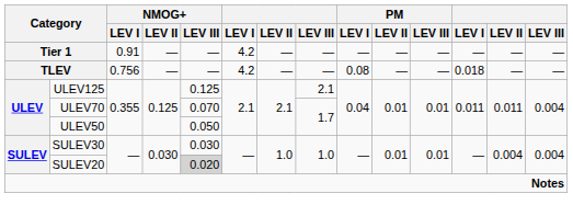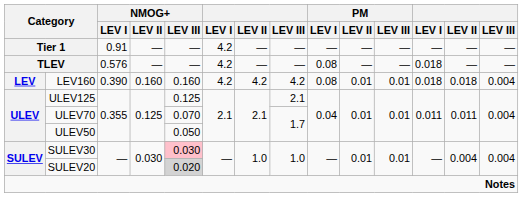TLEV | NMOG+ / LEV I: 0.756 -> 0.576
+ row: LEV | LEV160 | 0.390 | 0.160 | 0.160 | 4.2 | 4.2 | 4.2 | 0.08 | 0.01 | 0.01 | 0.018 | 0.018 | 0.004
SULEV30 | NMOG+ / LEV III: no background -> pink background
